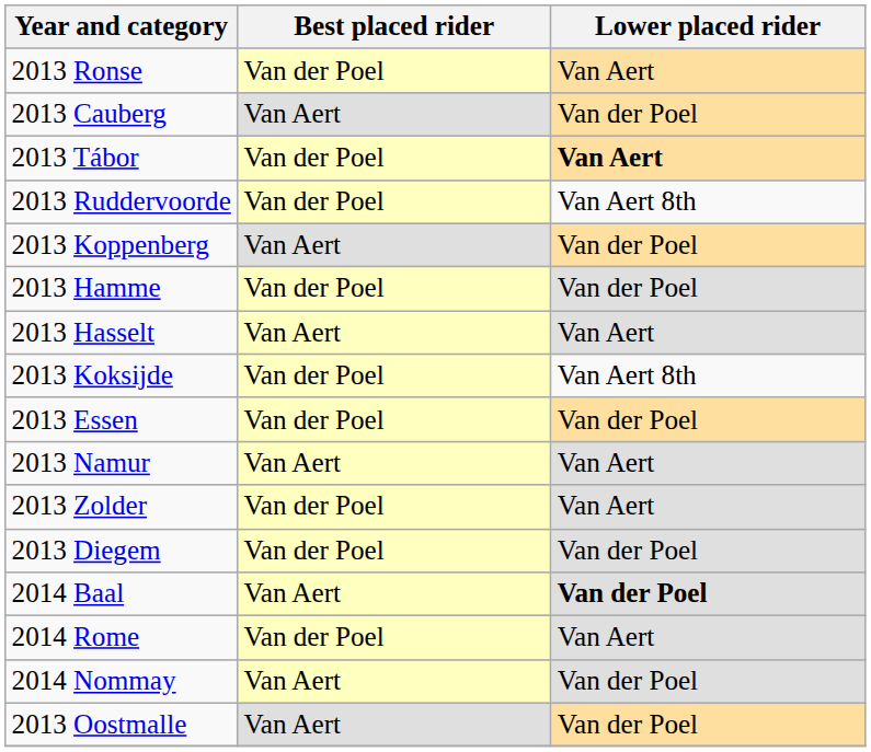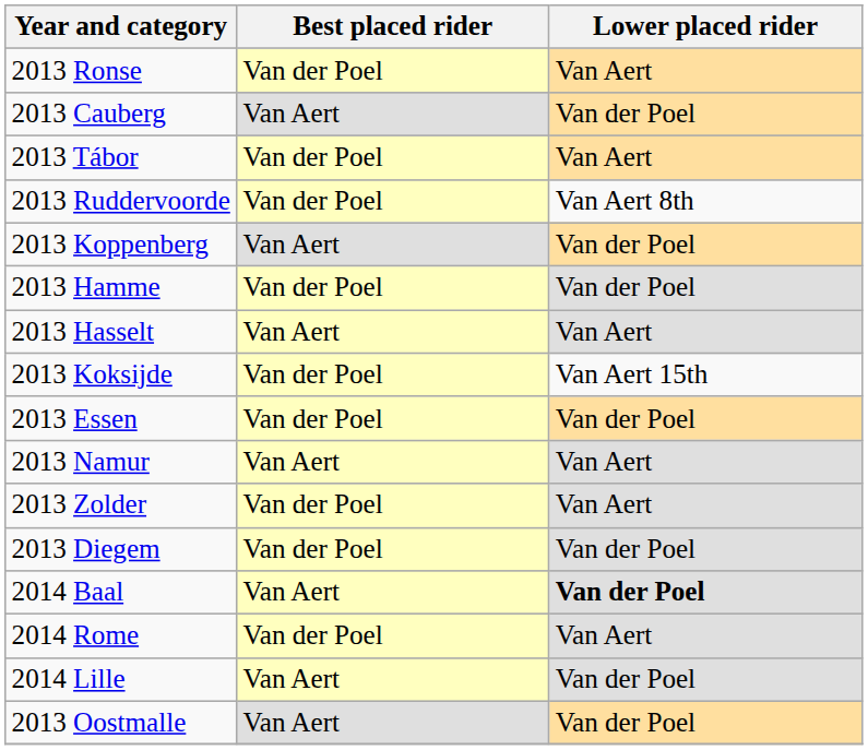2013 Tábor | Lower placed rider: bold -> normal
2013 Koksijde | Lower placed rider: Van Aert 8th -> Van Aert 15th
- row: 2014 Nommay | Van Aert | Van der Poel
+ row: 2014 Lille | Van Aert | Van der Poel
